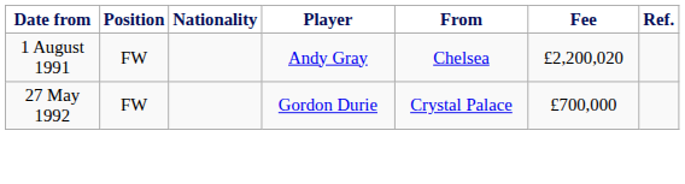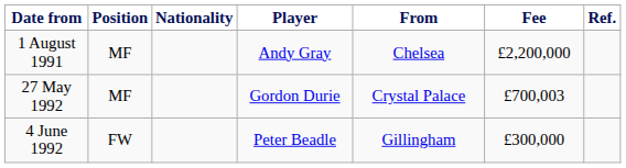1 August 1991 | Position: FW -> MF
1 August 1991 | Fee: £2,200,020 -> £2,200,000
27 May 1992 | Position: FW -> MF
27 May 1992 | Fee: £700,000 -> £700,003
+ row: 4 June 1992 | FW | Peter Beadle | Gillingham | £300,000
